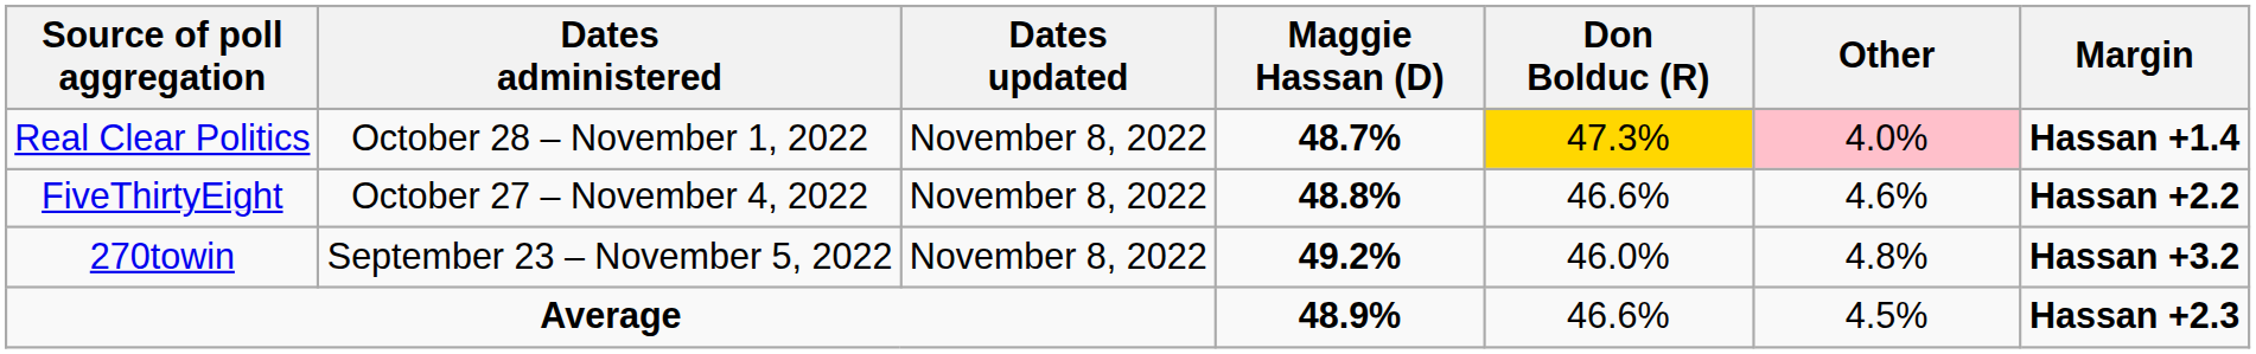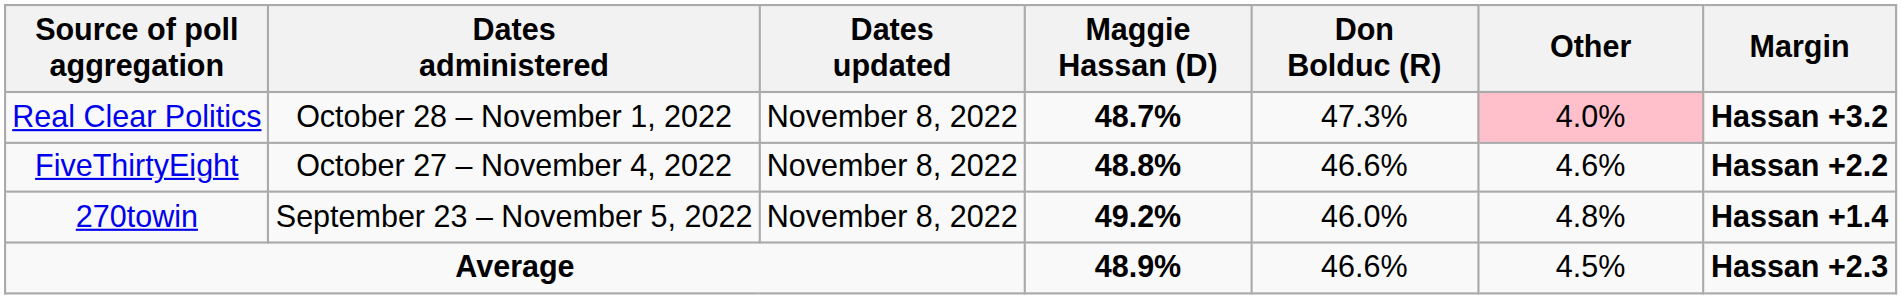Real Clear Politics | Don Bolduc (R): gold background -> no background
Real Clear Politics | Margin: Hassan +1.4 -> Hassan +3.2
270towin | Margin: Hassan +3.2 -> Hassan +1.4
